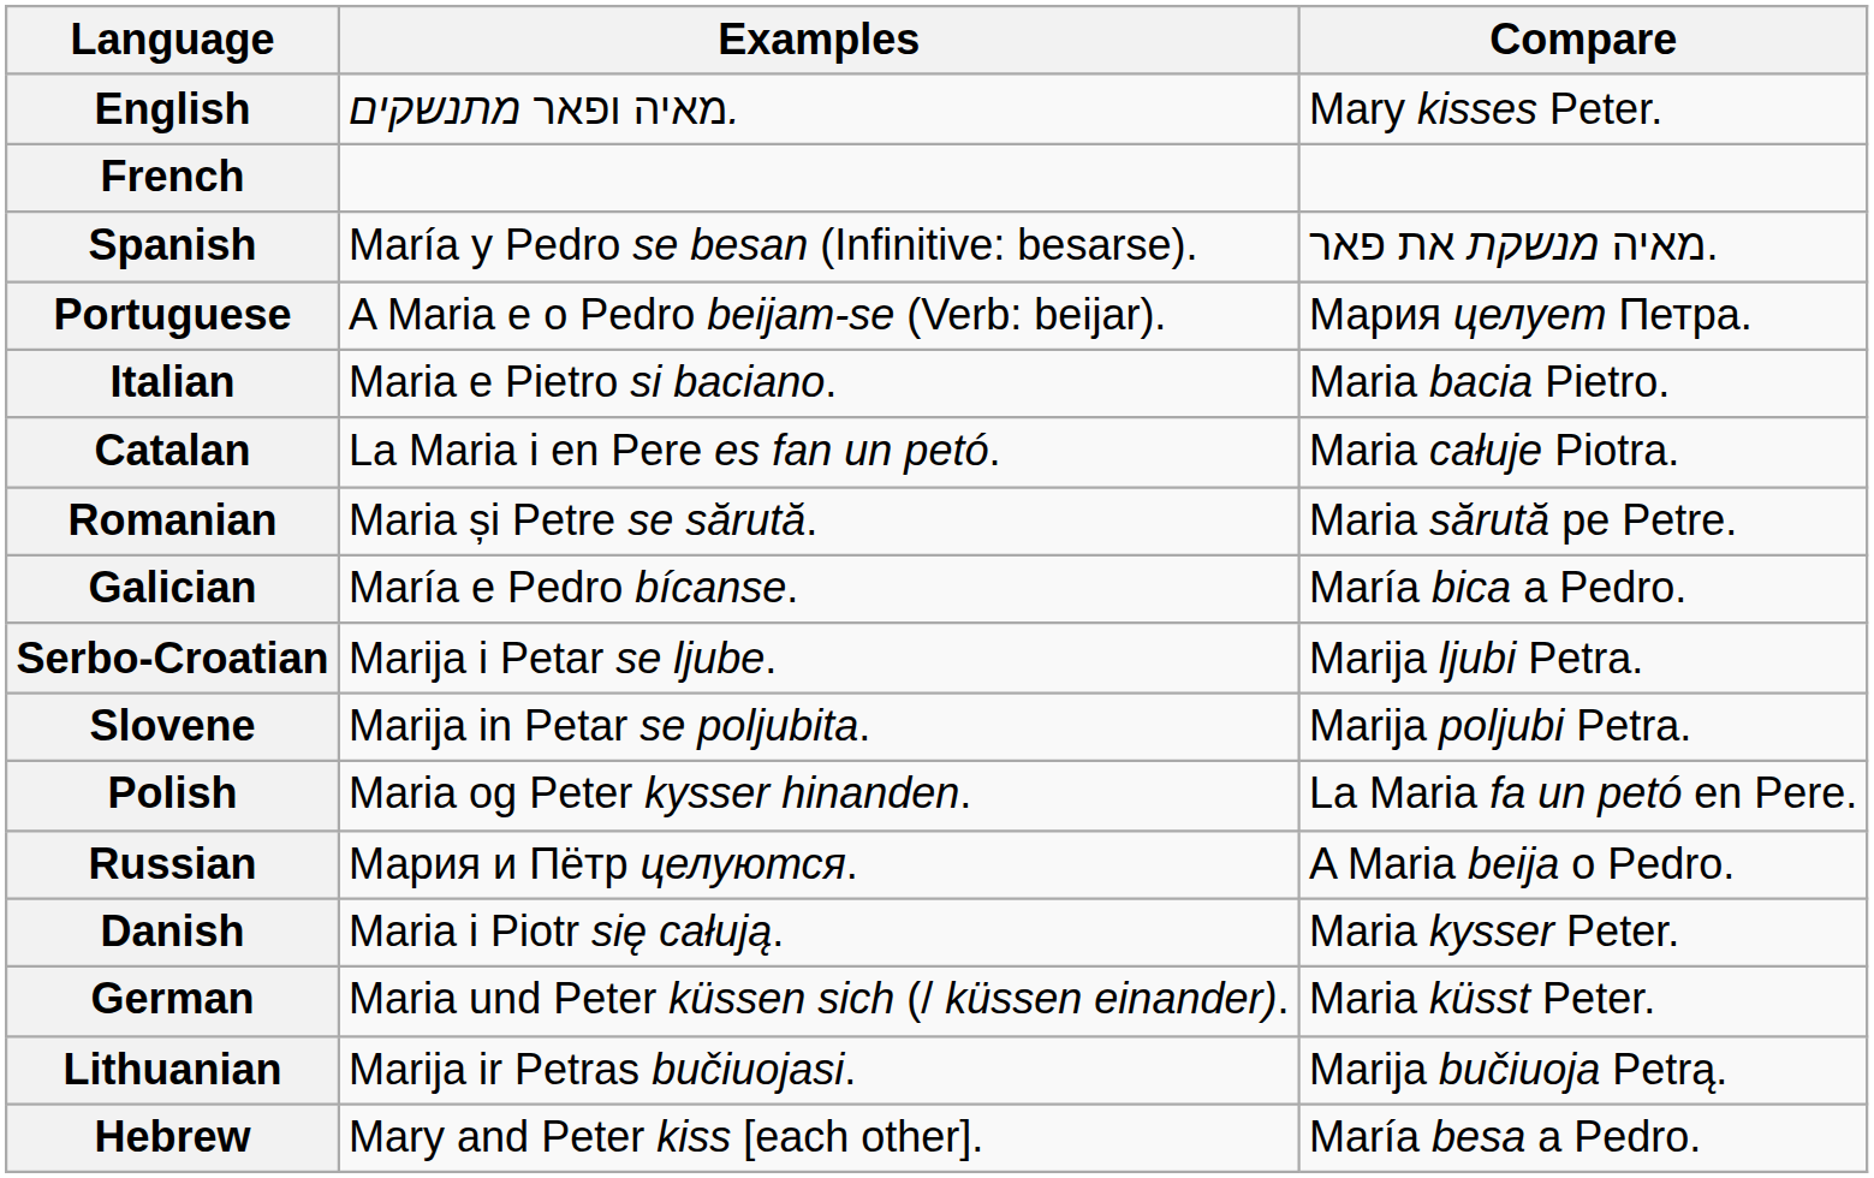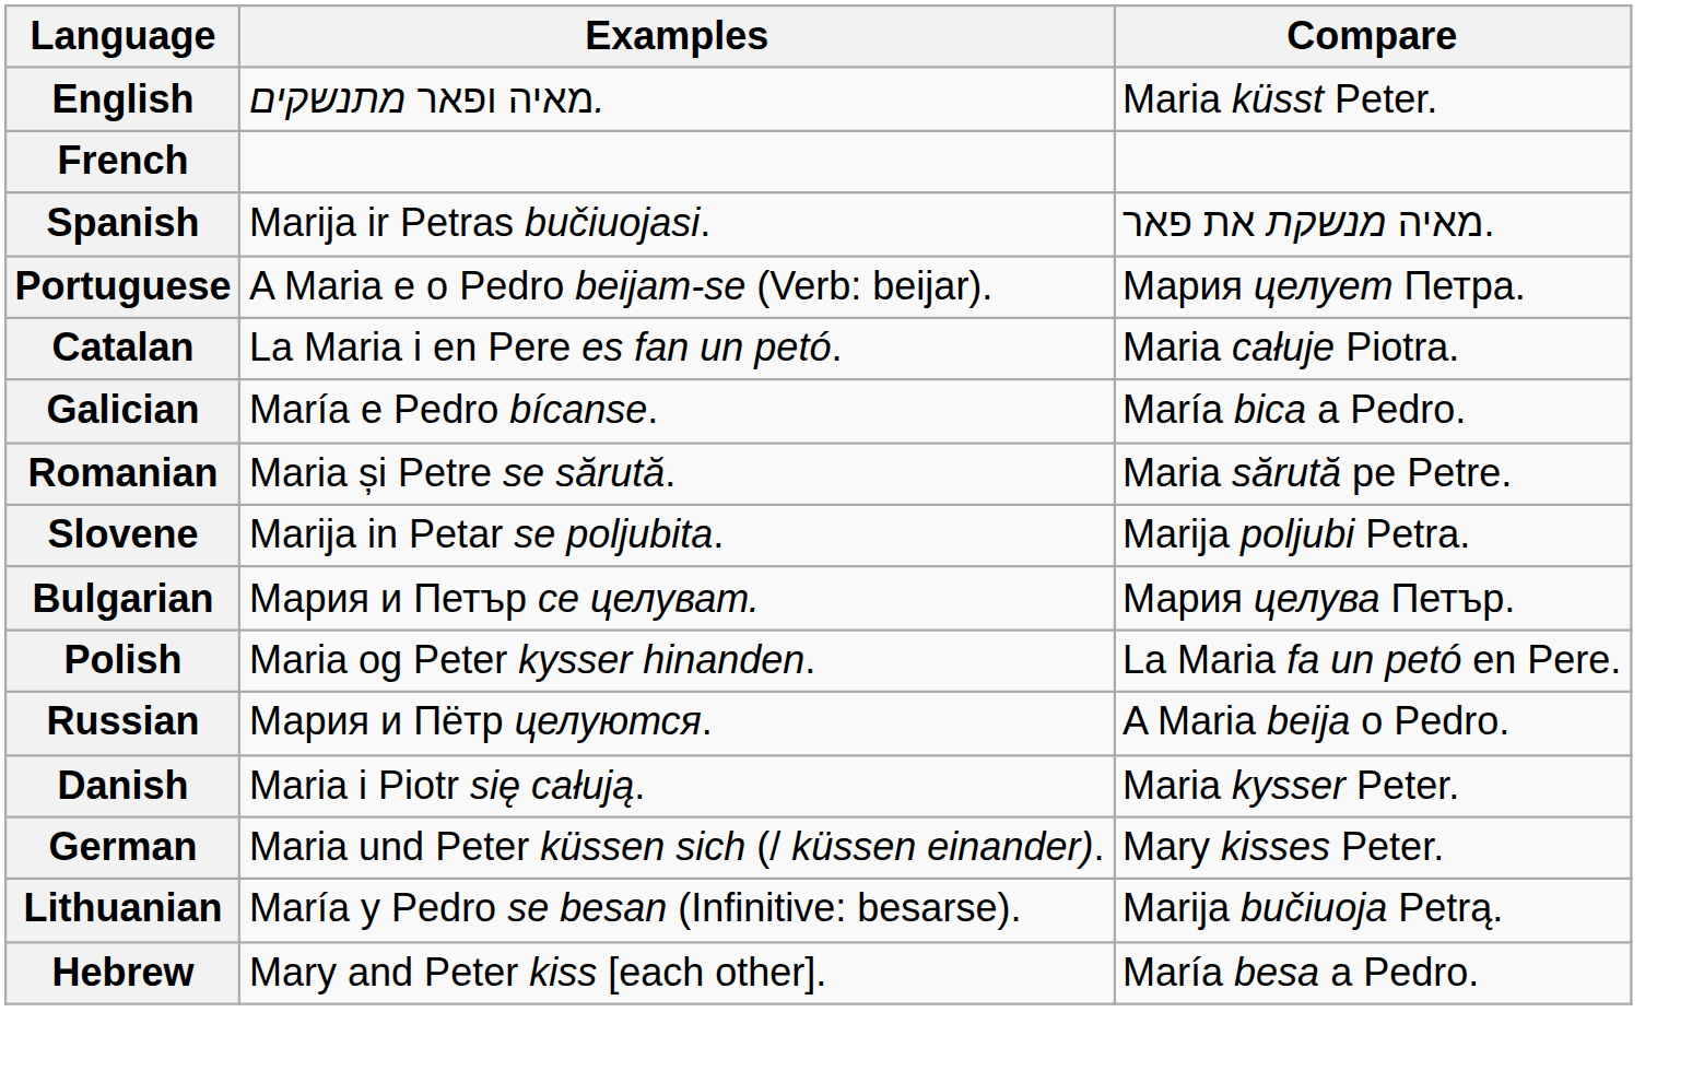English | Compare: Mary kisses Peter. -> Maria küsst Peter.
Spanish | Examples: María y Pedro se besan (Infinitive: besarse). -> Marija ir Petras bučiuojasi.
- row: Italian | Maria e Pietro si baciano. | Maria bacia Pietro.
rows swapped: Galician <-> Romanian
- row: Serbo-Croatian | Marija i Petar se ljube. | Marija ljubi Petra.
+ row: Bulgarian | Мария и Петър се целуват. | Мария целува Петър.
German | Compare: Maria küsst Peter. -> Mary kisses Peter.
Lithuanian | Examples: Marija ir Petras bučiuojasi. -> María y Pedro se besan (Infinitive: besarse).
